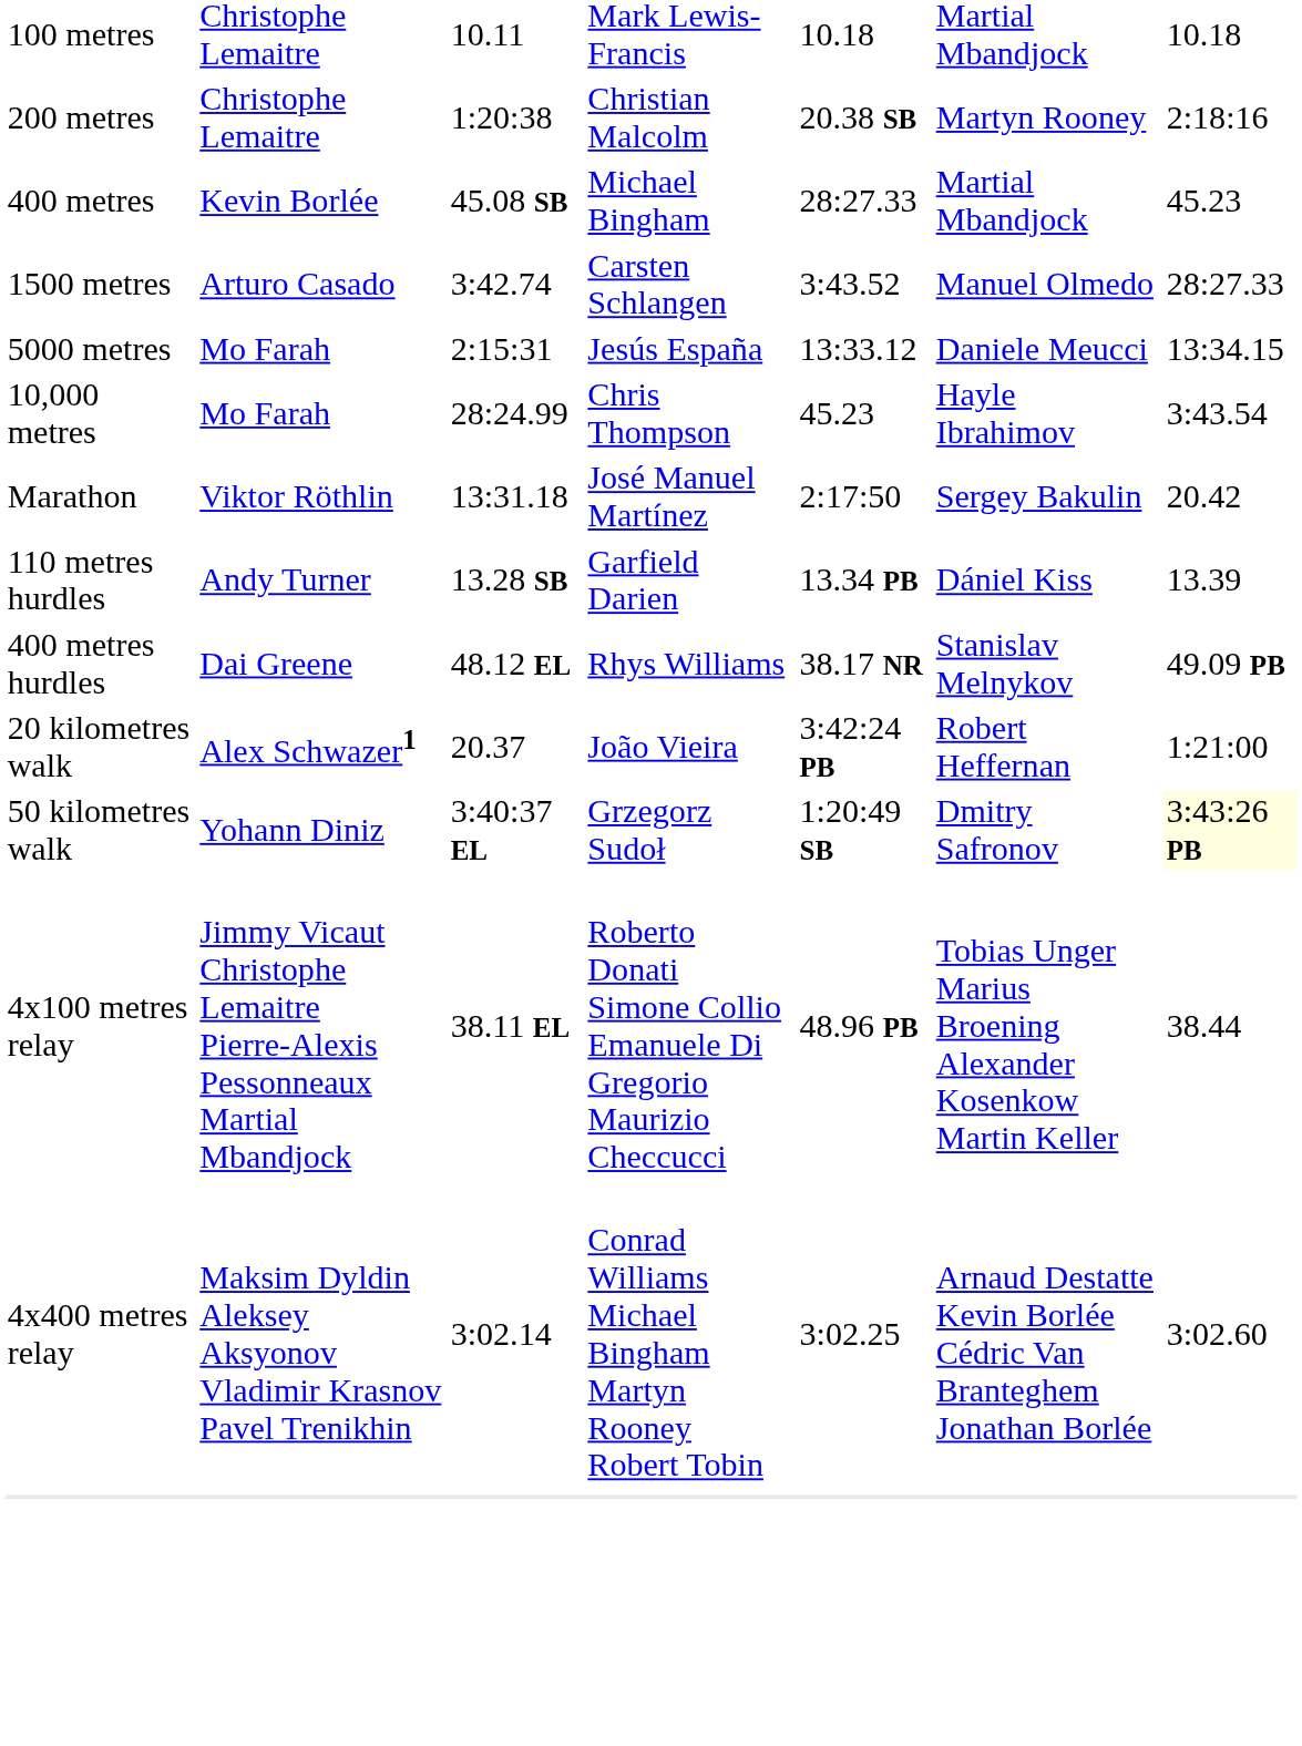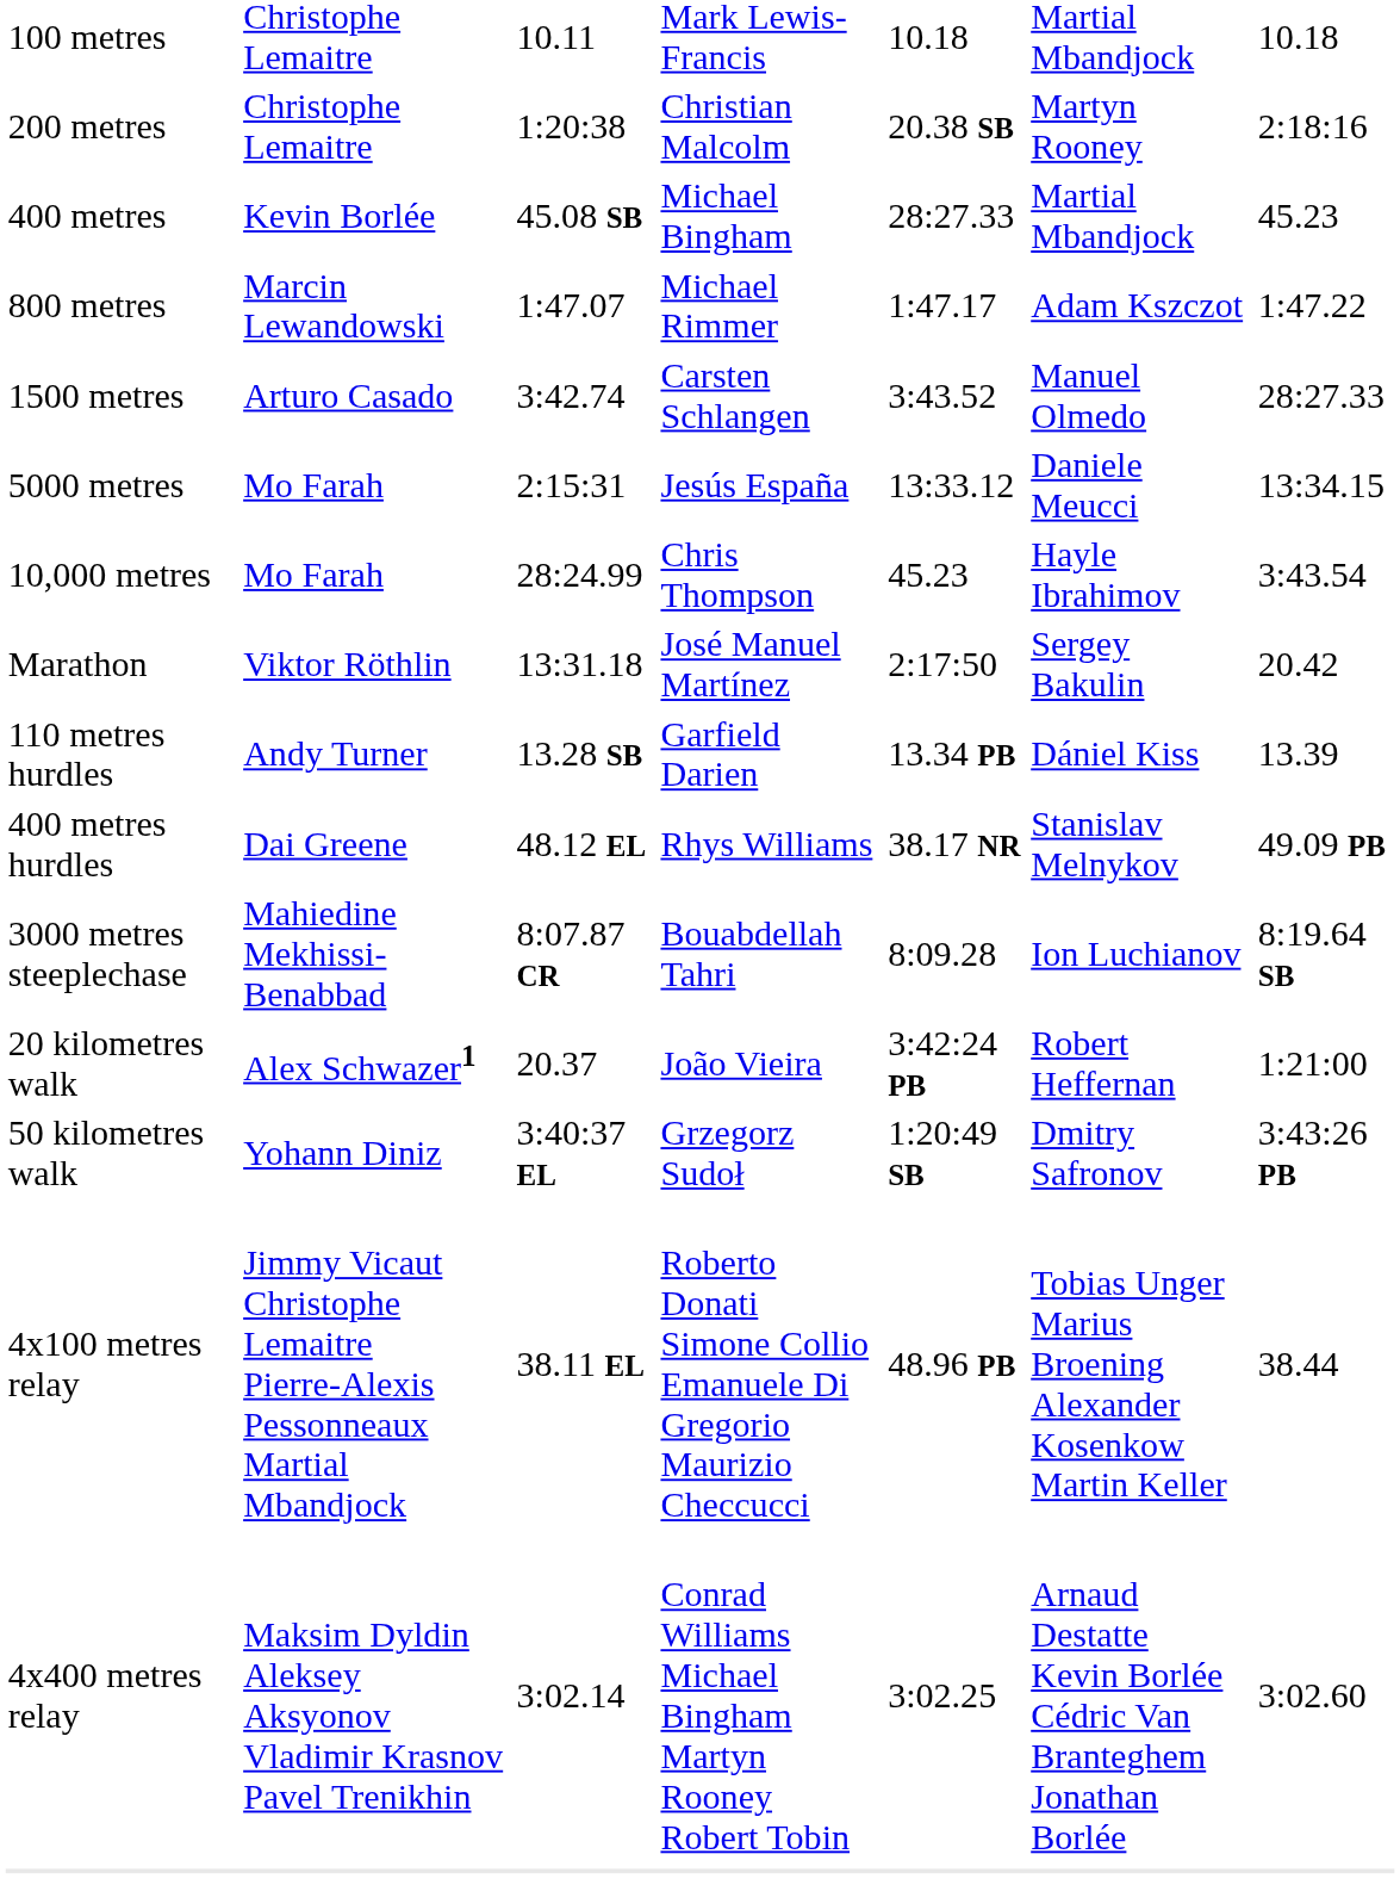+ row: 800 metres | Marcin Lewandowski | 1:47.07 | Michael Rimmer | 1:47.17 | Adam Kszczot | 1:47.22
+ row: 3000 metres steeplechase | Mahiedine Mekhissi-Benabbad | 8:07.87 CR | Bouabdellah Tahri | 8:09.28 | Ion Luchianov | 8:19.64 SB
50 kilometres walk | column 7: lightyellow background -> no background
